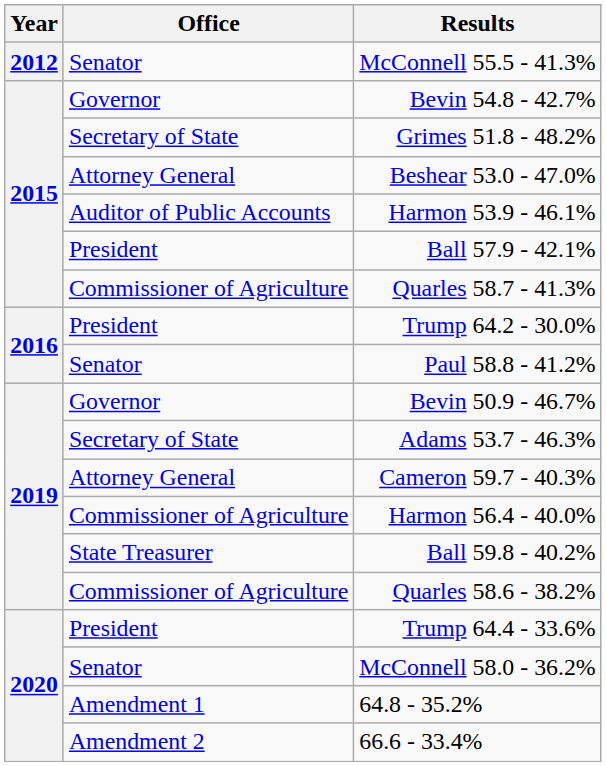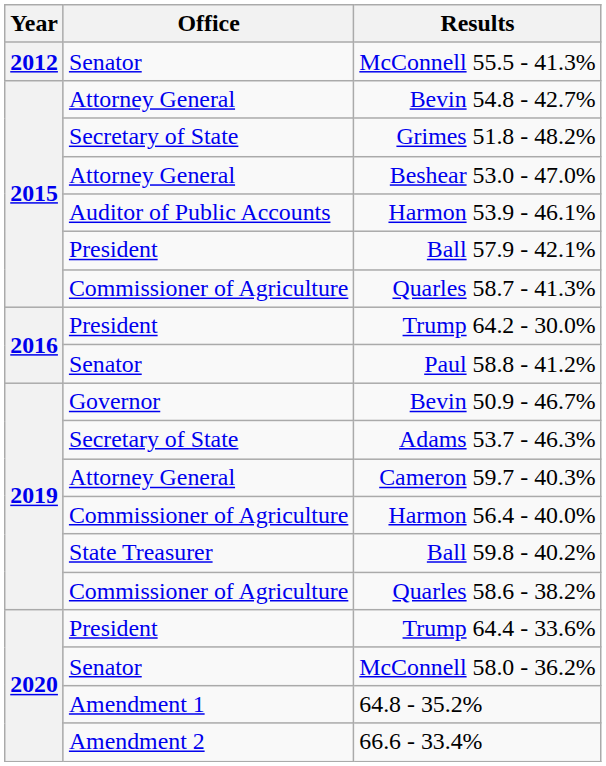Bevin 54.8 - 42.7% | Office: Governor -> Attorney General
